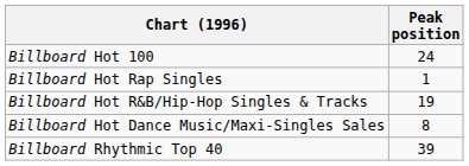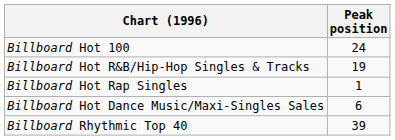rows swapped: Billboard Hot R&B/Hip-Hop Singles & Tracks <-> Billboard Hot Rap Singles
Billboard Hot Dance Music/Maxi-Singles Sales | Peak position: 8 -> 6
